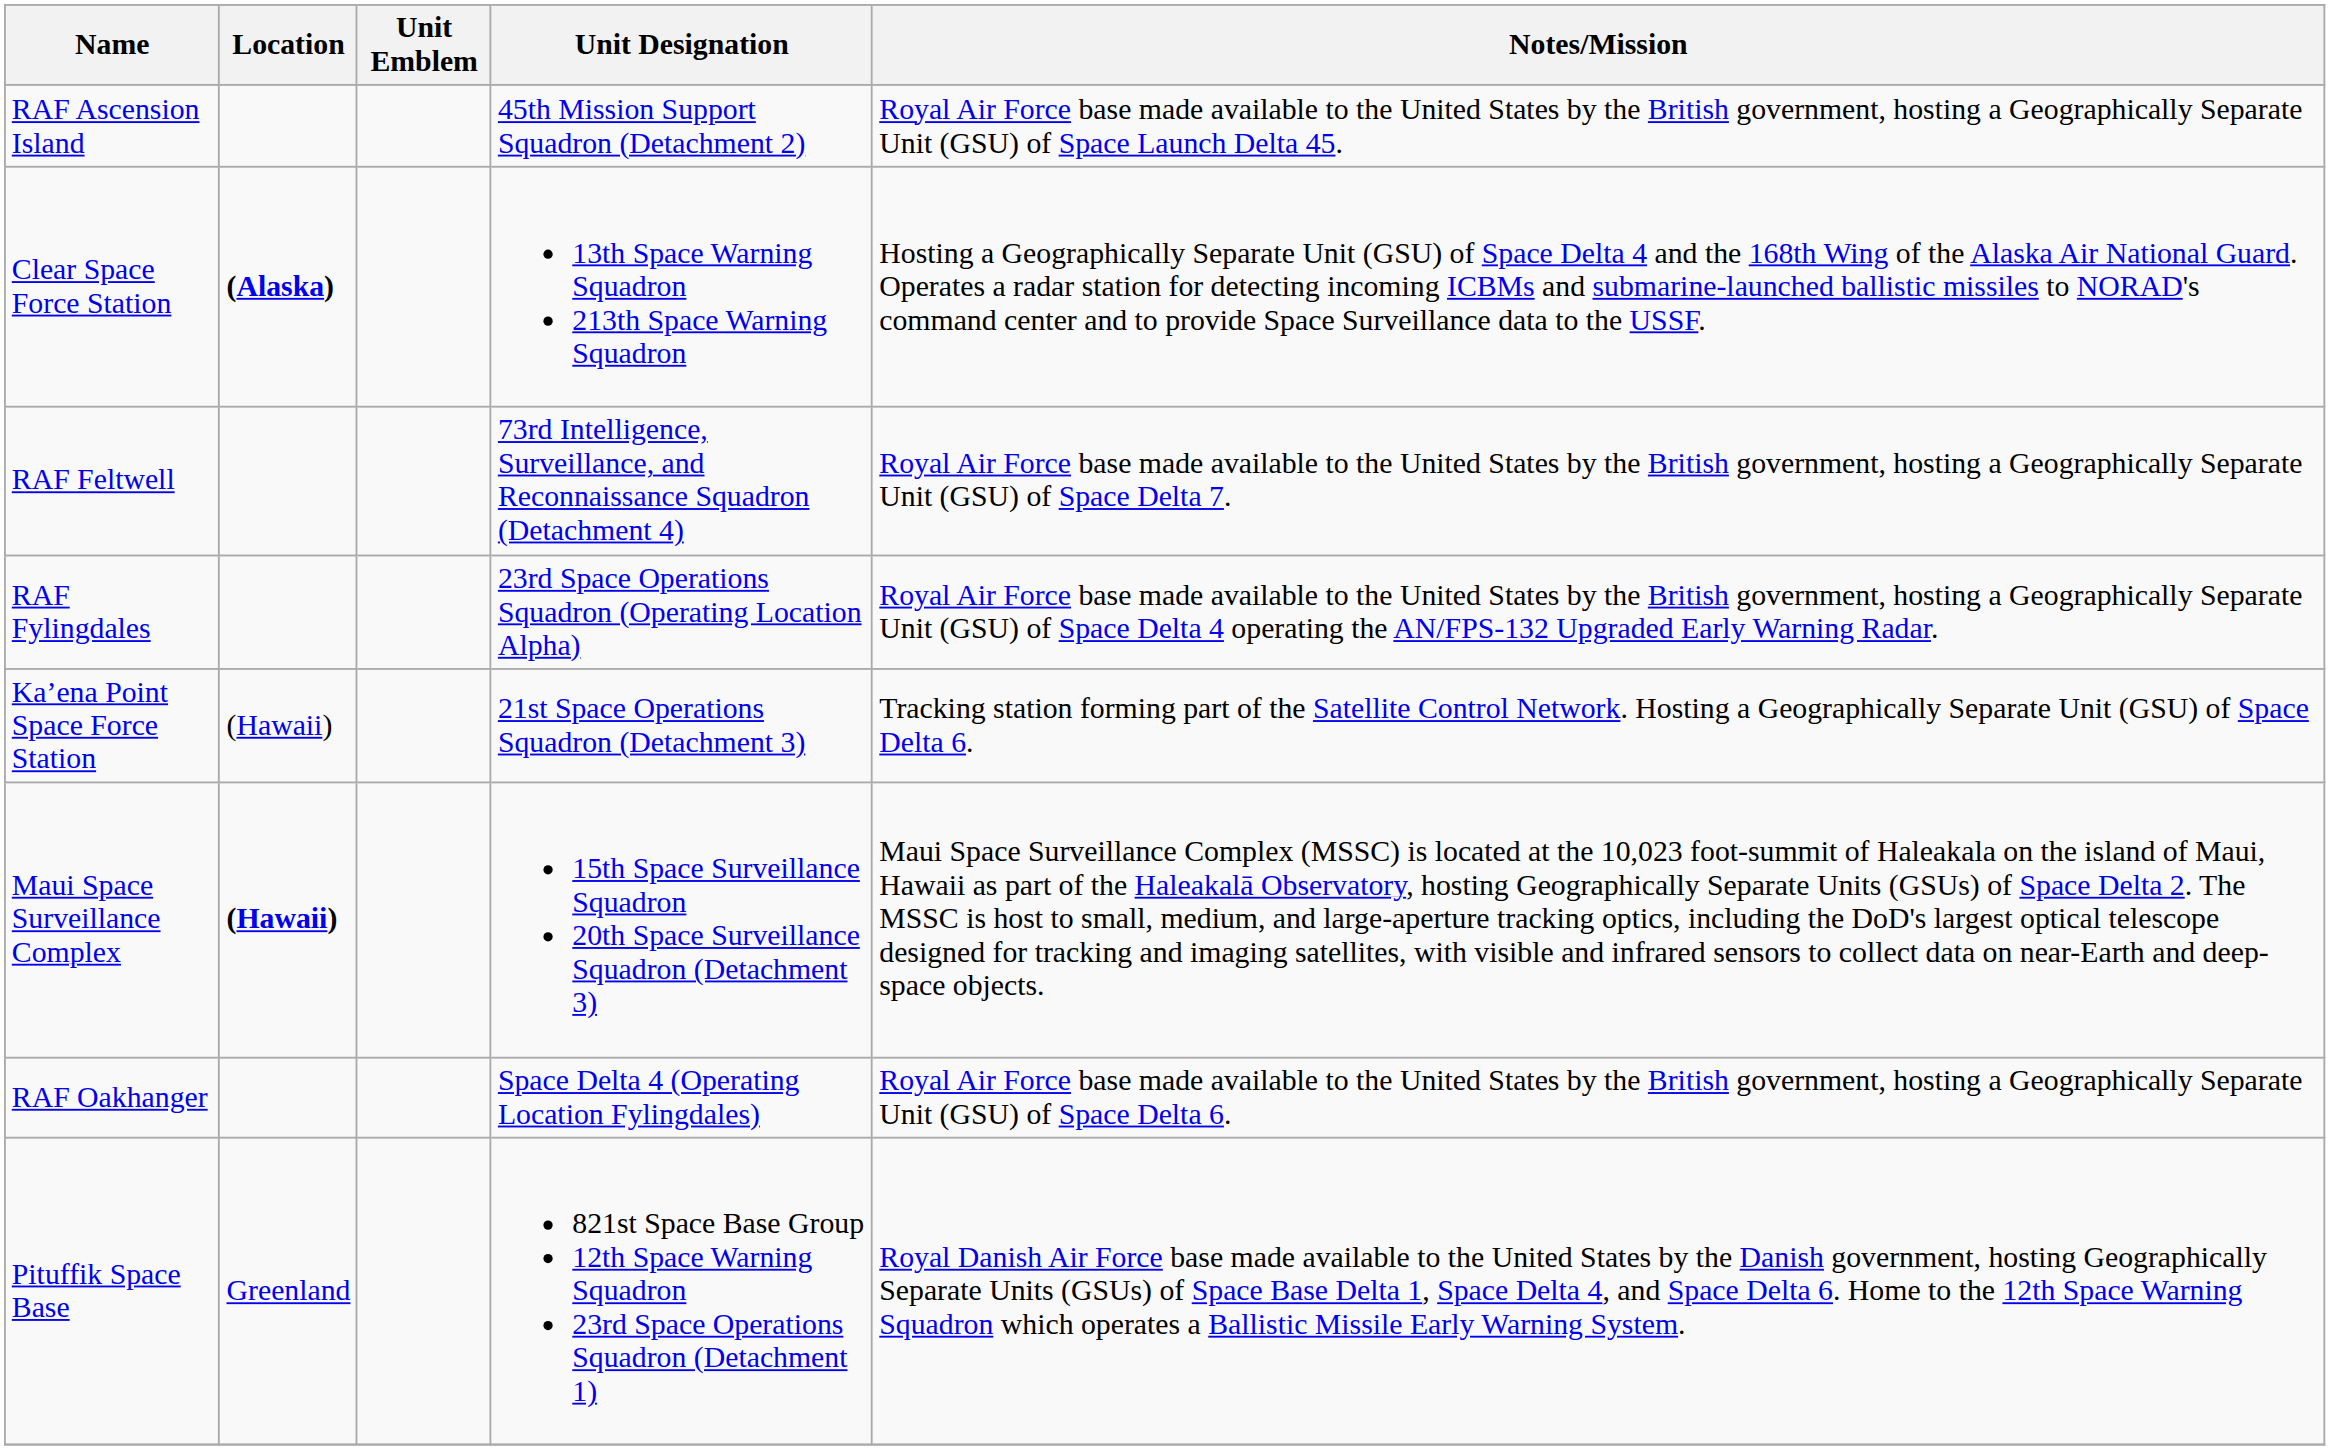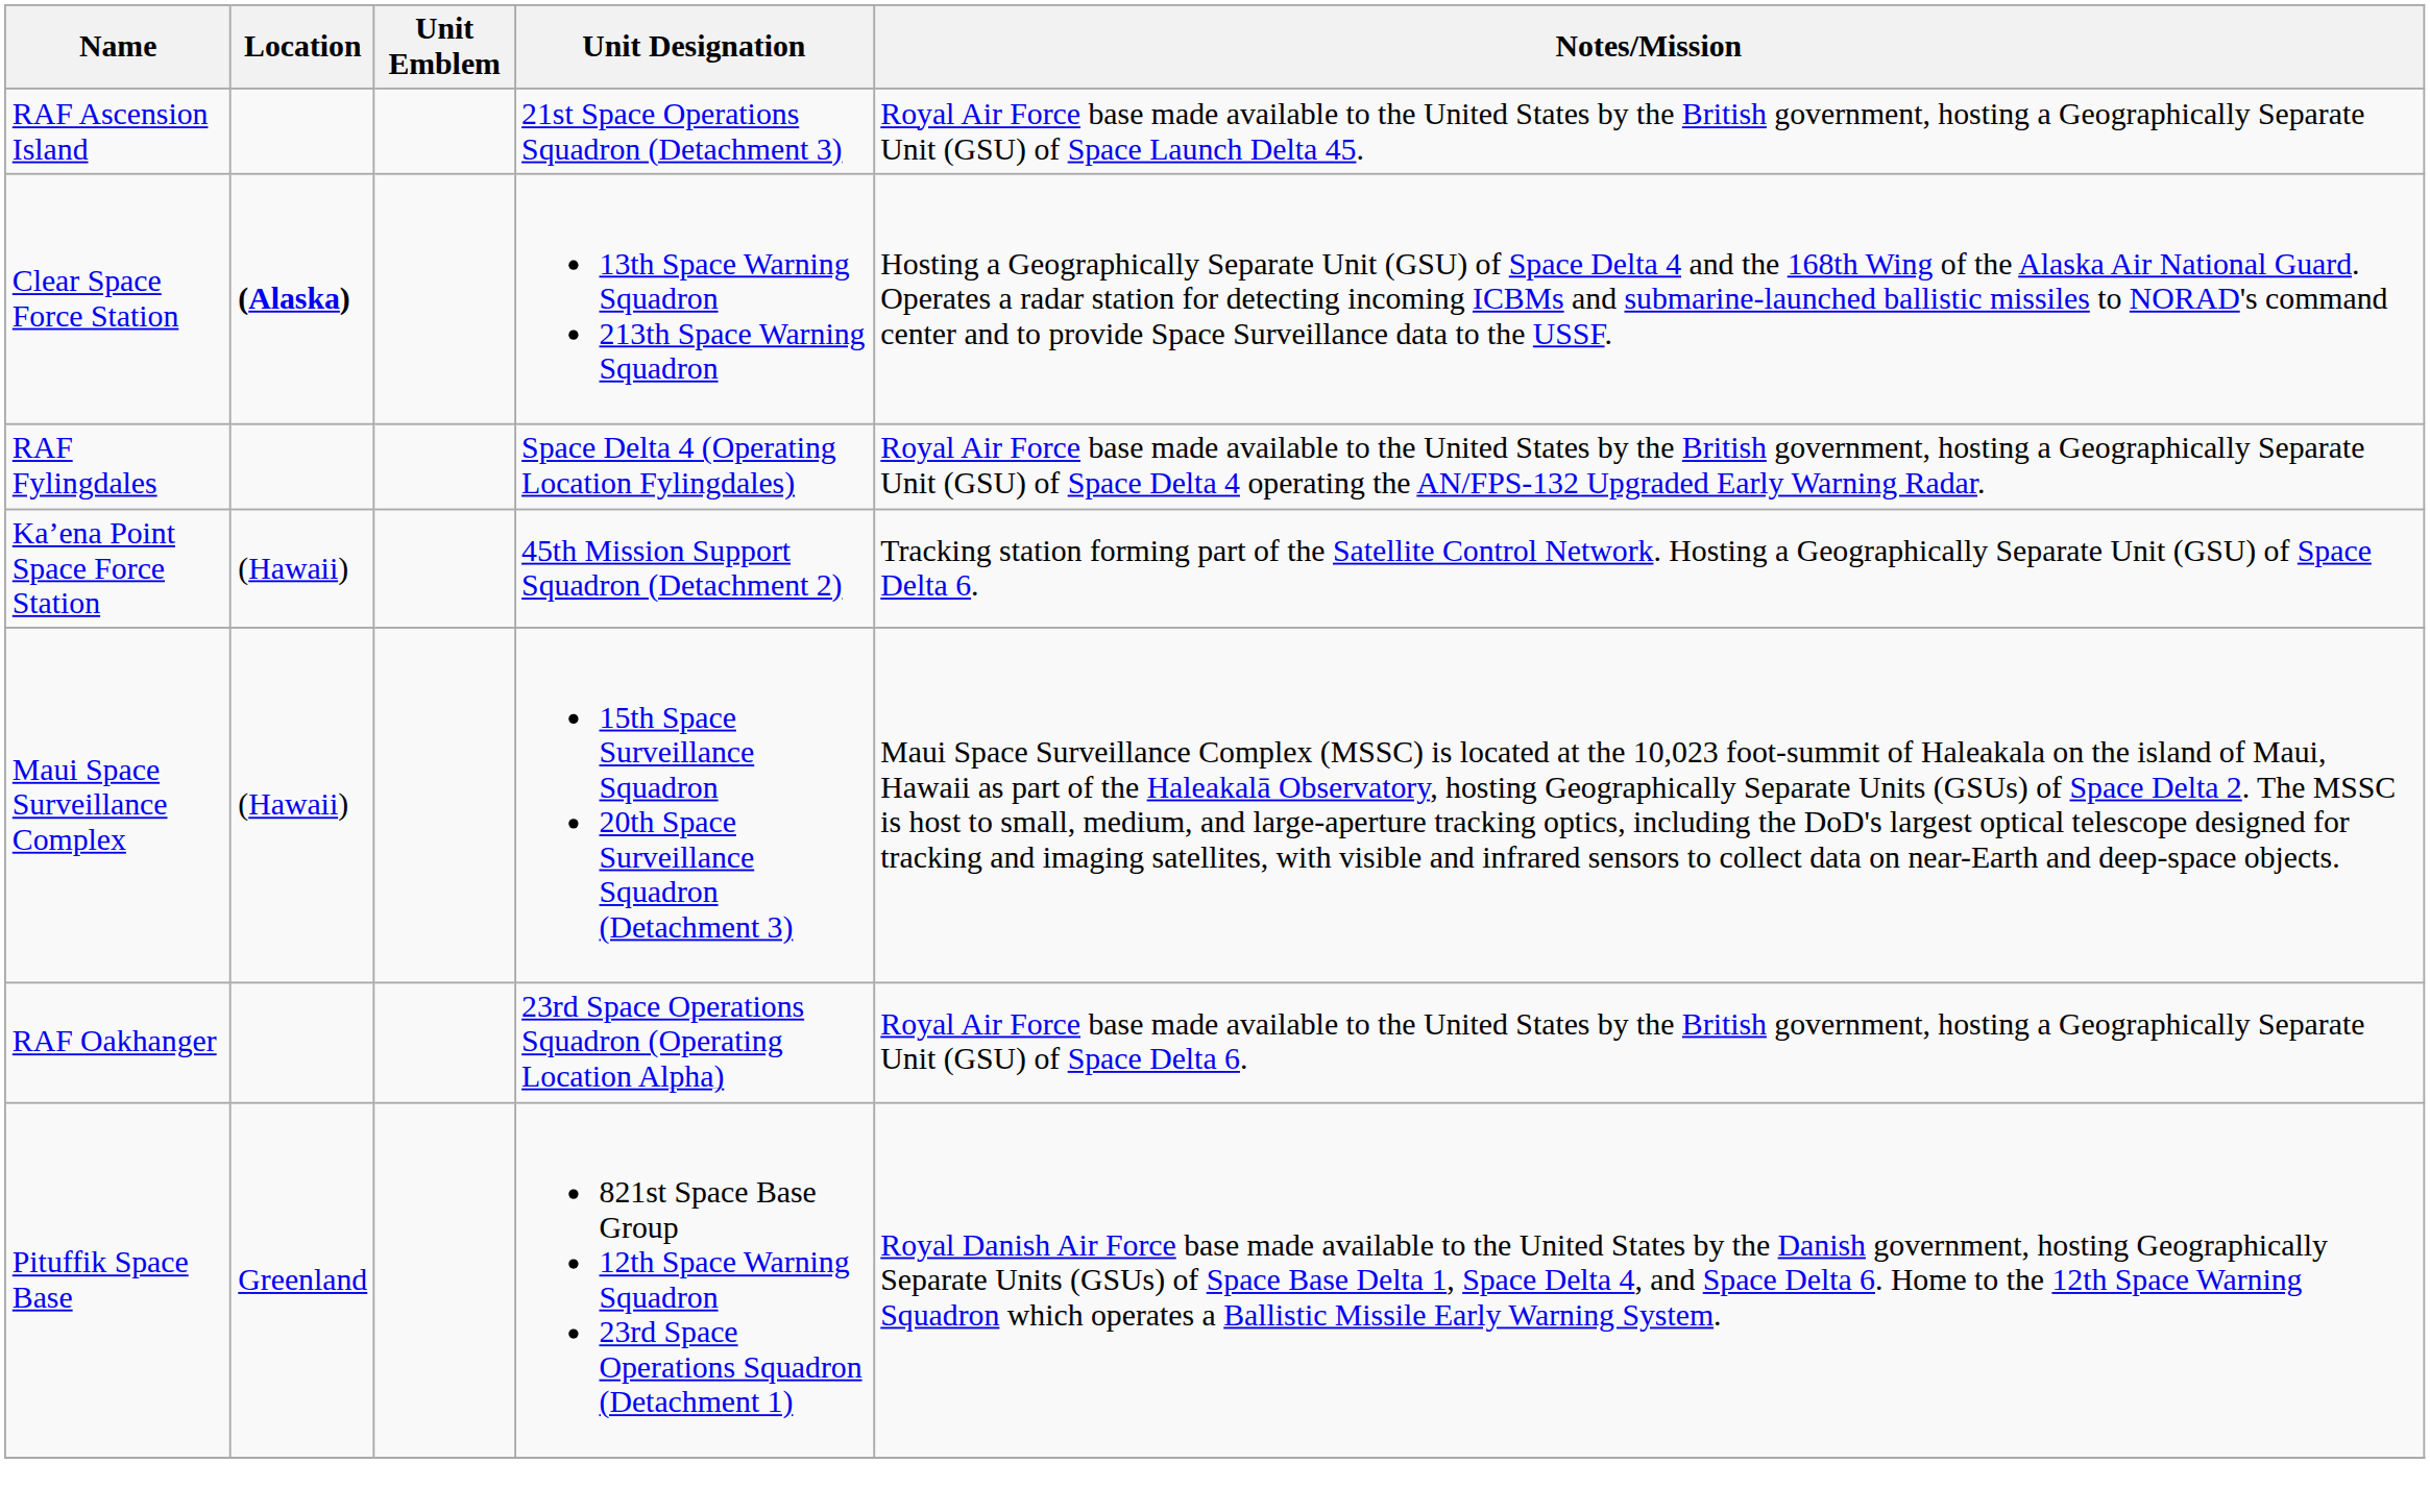RAF Ascension Island | Unit Designation: 45th Mission Support Squadron (Detachment 2) -> 21st Space Operations Squadron (Detachment 3)
- row: RAF Feltwell | 73rd Intelligence, Surveillance, and Reconnaissance Squadron (Detachment 4) | Royal Air Force base made available to the United States by the British government, hosting a Geographically Separate Unit (GSU) of Space Delta 7.
RAF Fylingdales | Unit Designation: 23rd Space Operations Squadron (Operating Location Alpha) -> Space Delta 4 (Operating Location Fylingdales)
Ka’ena Point Space Force Station | Unit Designation: 21st Space Operations Squadron (Detachment 3) -> 45th Mission Support Squadron (Detachment 2)
Maui Space Surveillance Complex | Location: bold -> normal
RAF Oakhanger | Unit Designation: Space Delta 4 (Operating Location Fylingdales) -> 23rd Space Operations Squadron (Operating Location Alpha)
